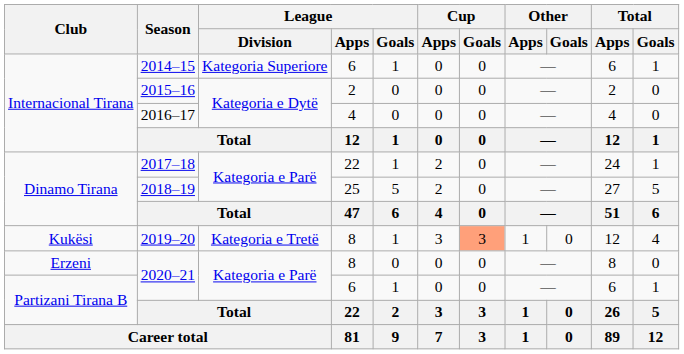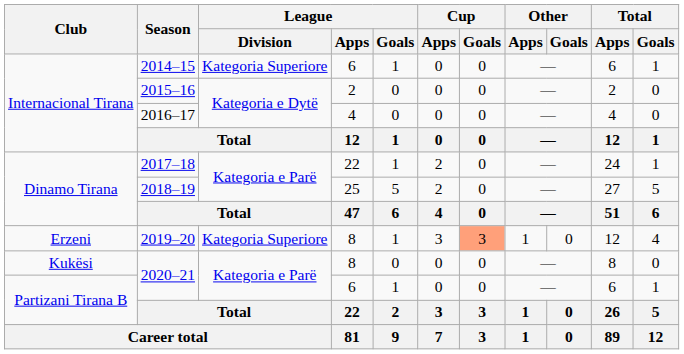2019–20 | Club: Kukësi -> Erzeni
2019–20 | League / Division: Kategoria e Tretë -> Kategoria Superiore
2020–21 / 8 | Club: Erzeni -> Kukësi
